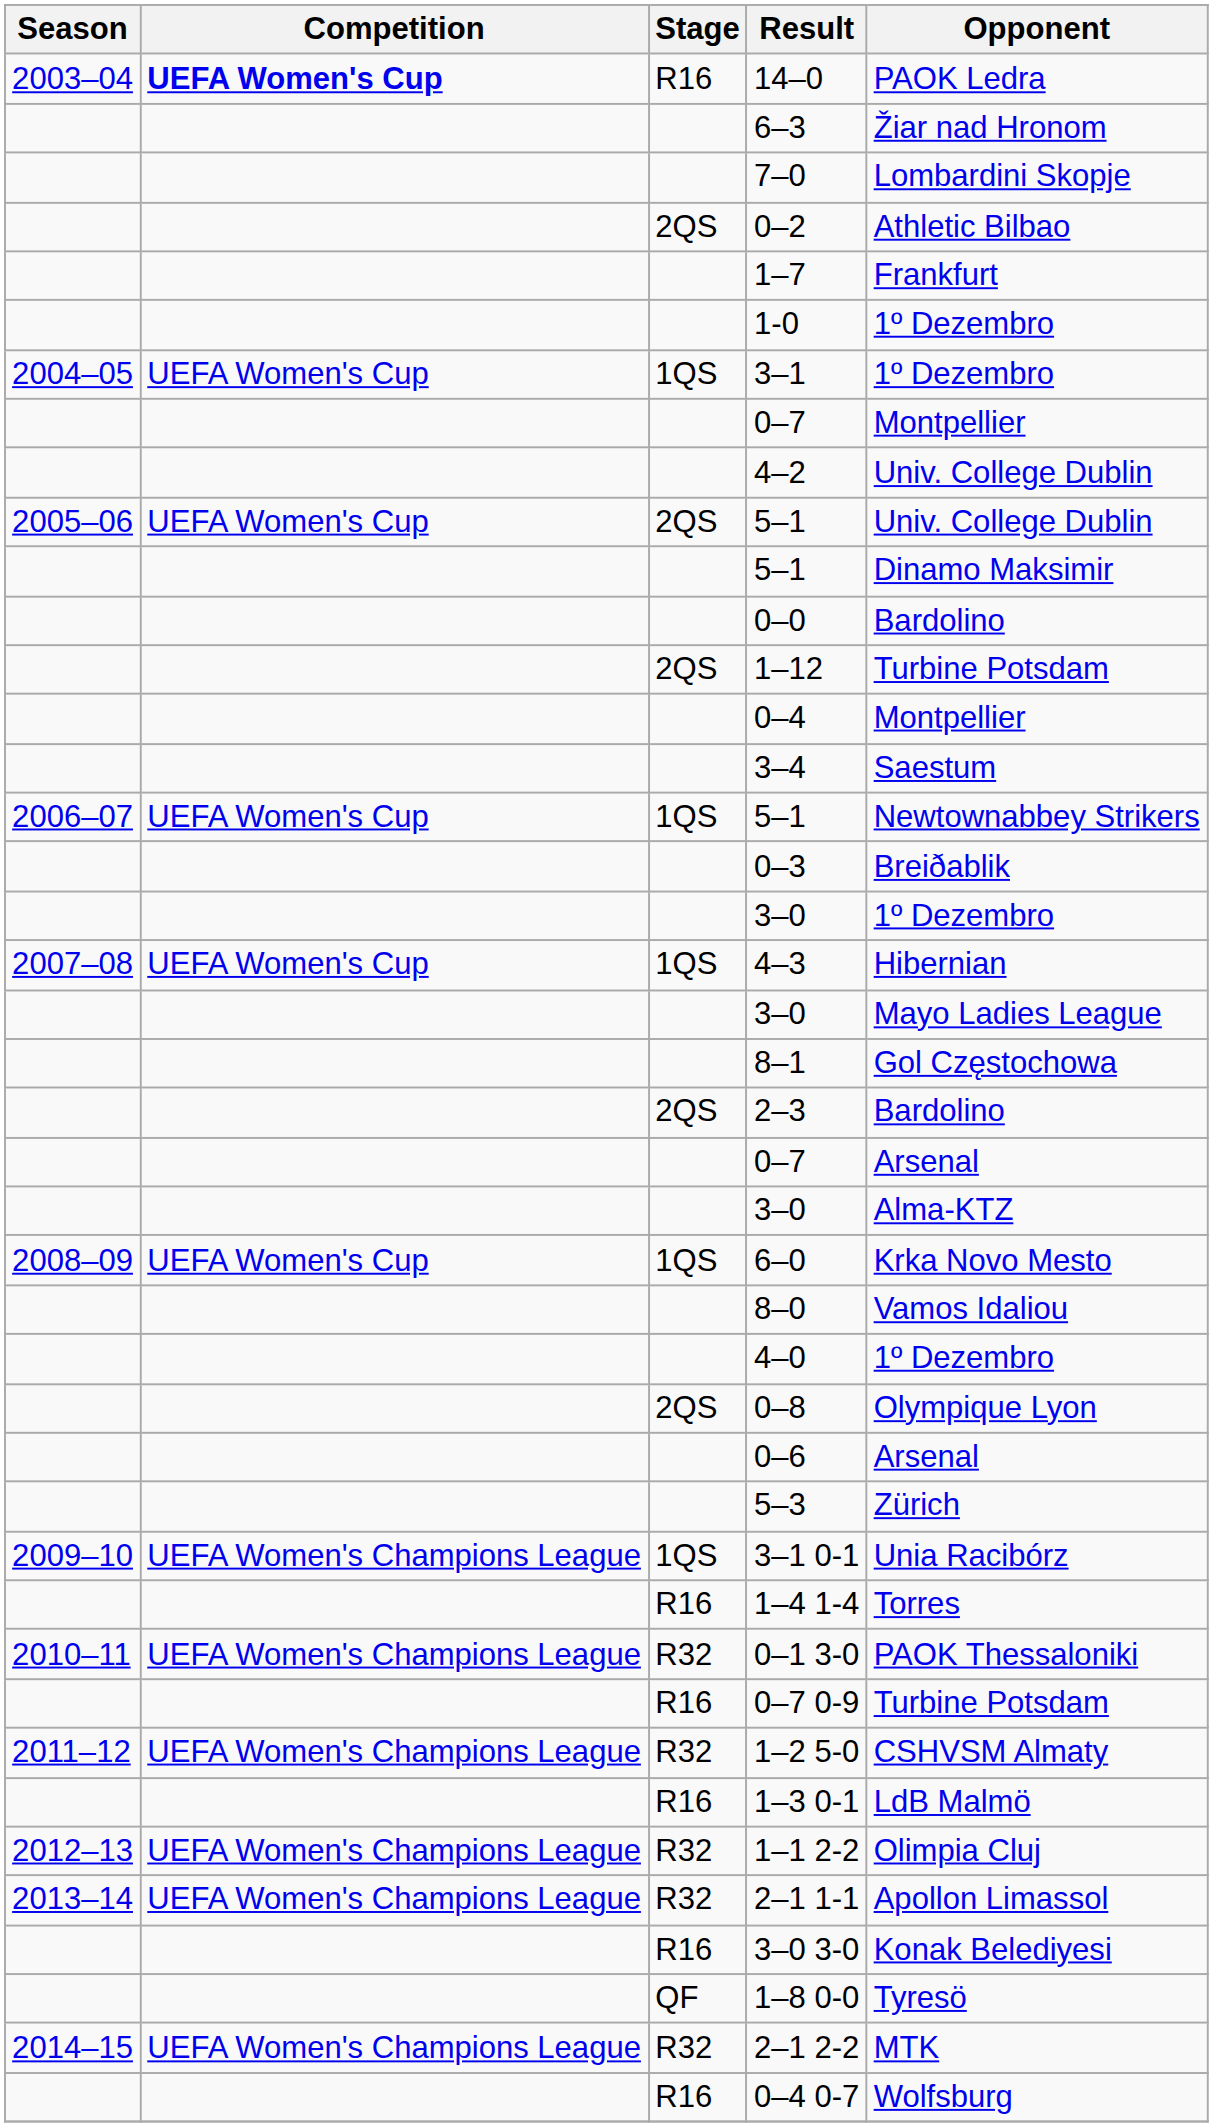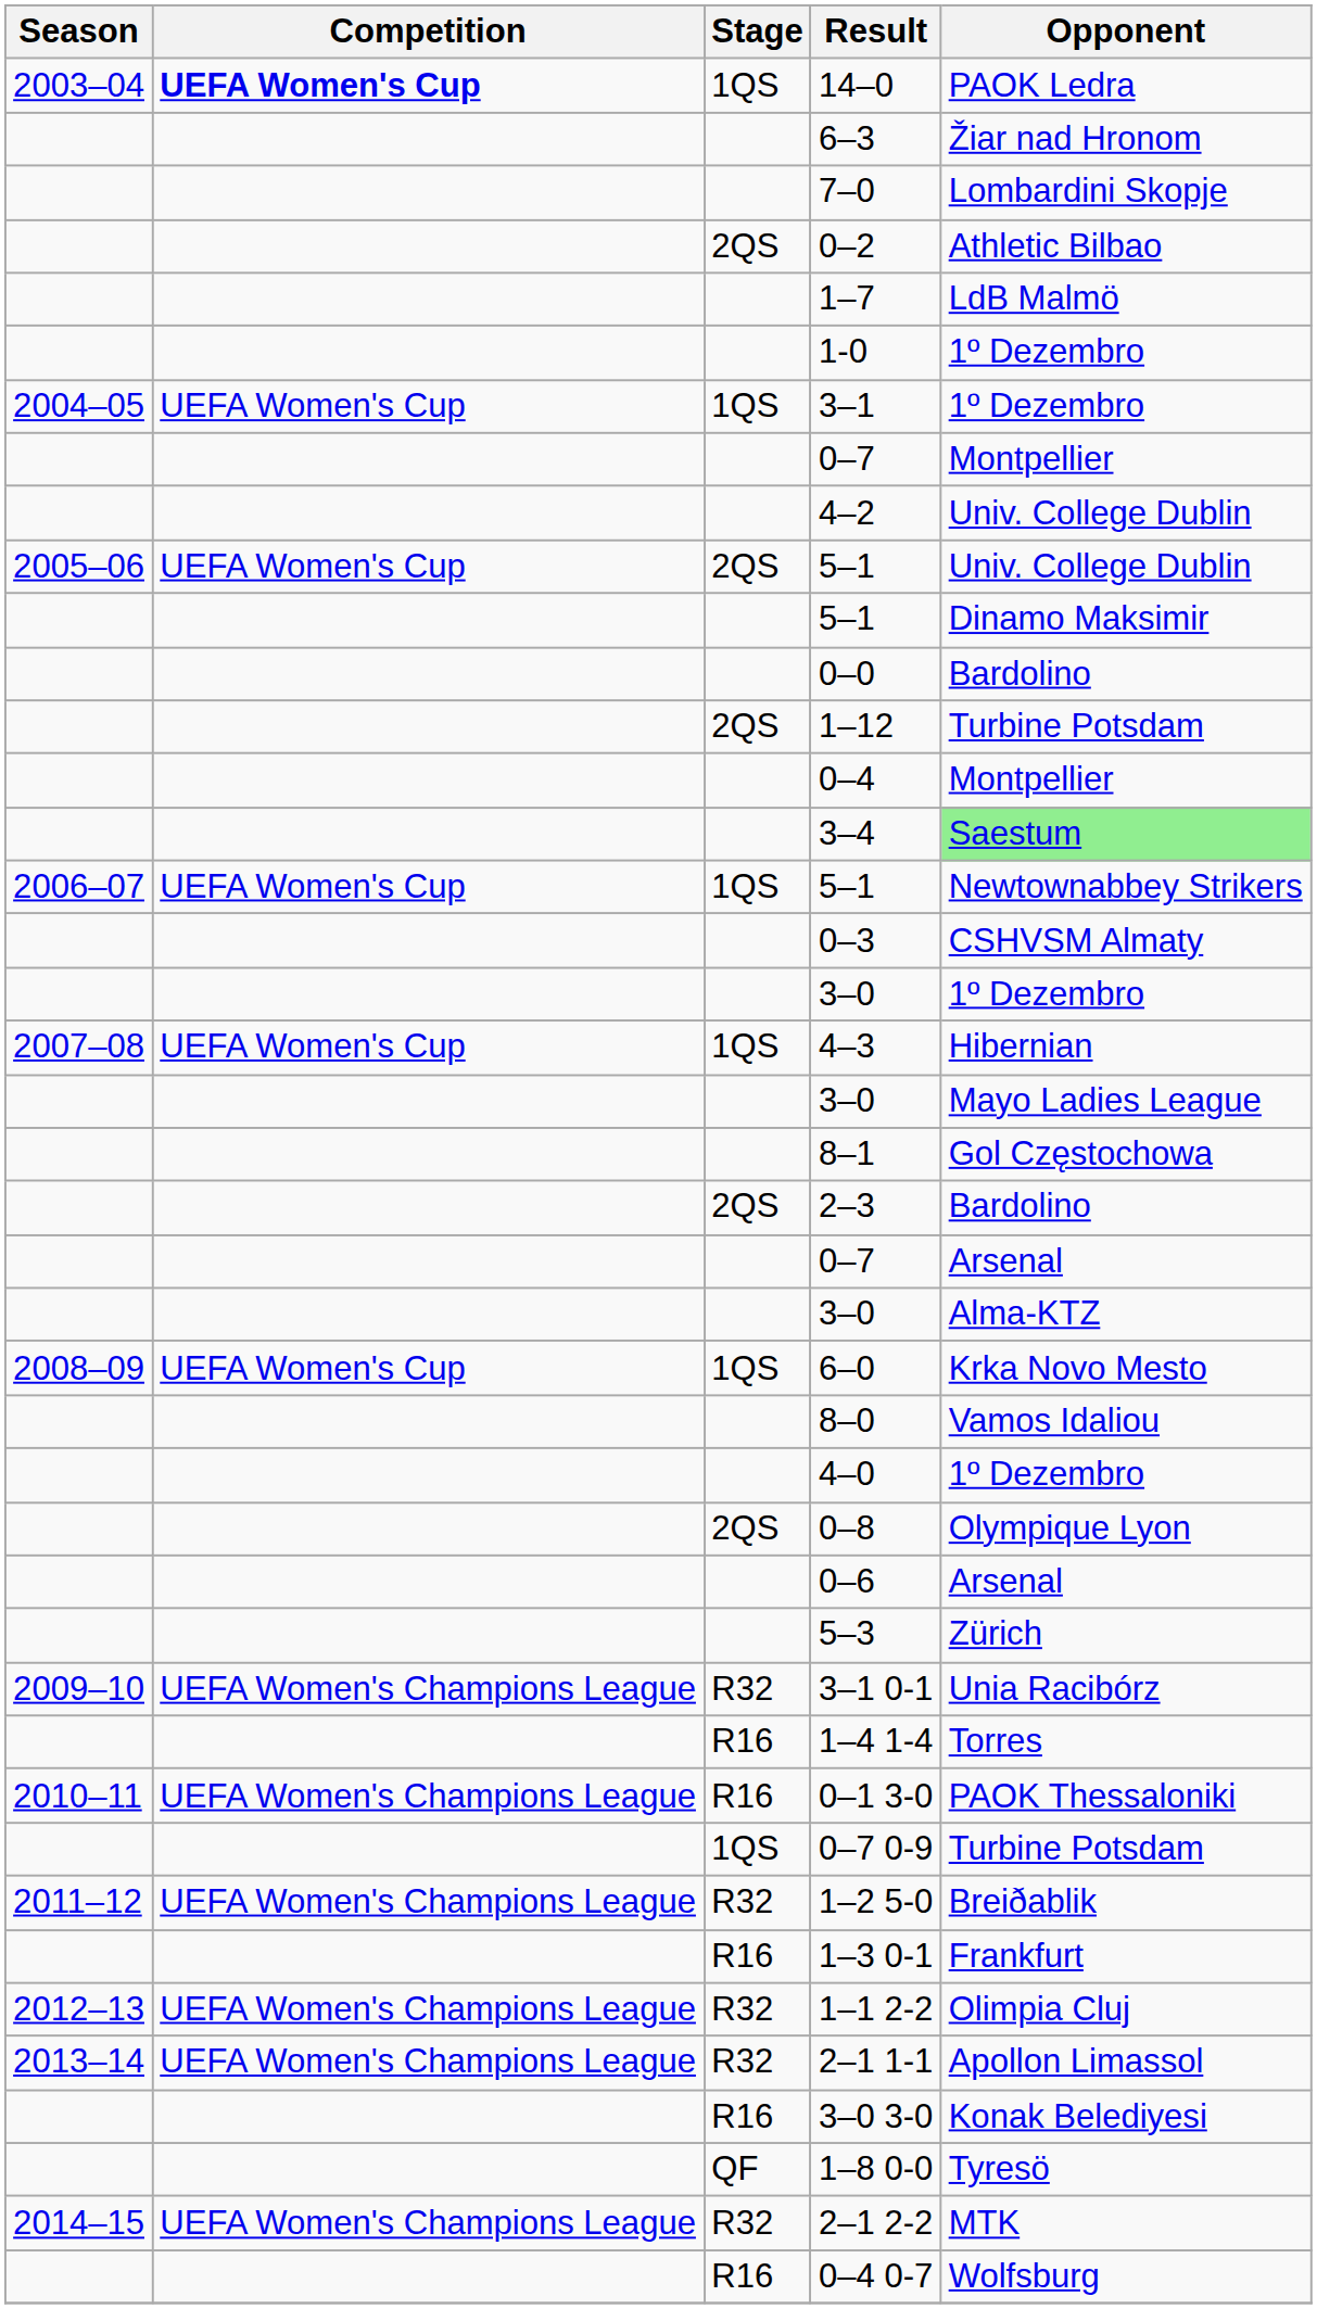14–0 | Stage: R16 -> 1QS
1–7 | Opponent: Frankfurt -> LdB Malmö
3–4 | Opponent: no background -> lightgreen background
0–3 | Opponent: Breiðablik -> CSHVSM Almaty
3–1 0-1 | Stage: 1QS -> R32
0–1 3-0 | Stage: R32 -> R16
0–7 0-9 | Stage: R16 -> 1QS
1–2 5-0 | Opponent: CSHVSM Almaty -> Breiðablik
1–3 0-1 | Opponent: LdB Malmö -> Frankfurt
